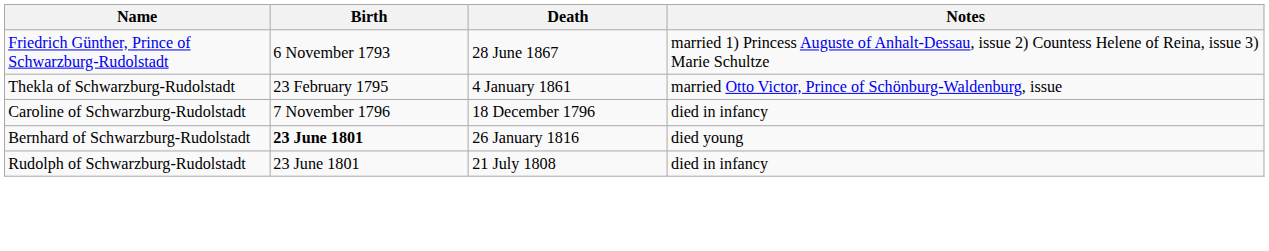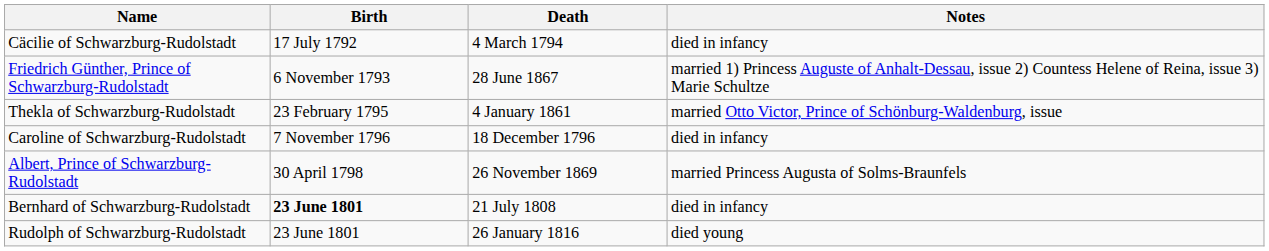+ row: Cäcilie of Schwarzburg-Rudolstadt | 17 July 1792 | 4 March 1794 | died in infancy
+ row: Albert, Prince of Schwarzburg-Rudolstadt | 30 April 1798 | 26 November 1869 | married Princess Augusta of Solms-Braunfels
Bernhard of Schwarzburg-Rudolstadt | Death: 26 January 1816 -> 21 July 1808
Bernhard of Schwarzburg-Rudolstadt | Notes: died young -> died in infancy
Rudolph of Schwarzburg-Rudolstadt | Death: 21 July 1808 -> 26 January 1816
Rudolph of Schwarzburg-Rudolstadt | Notes: died in infancy -> died young
